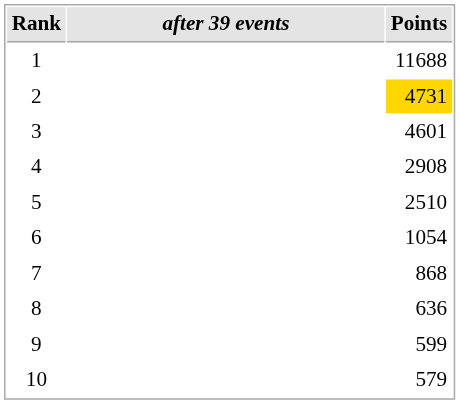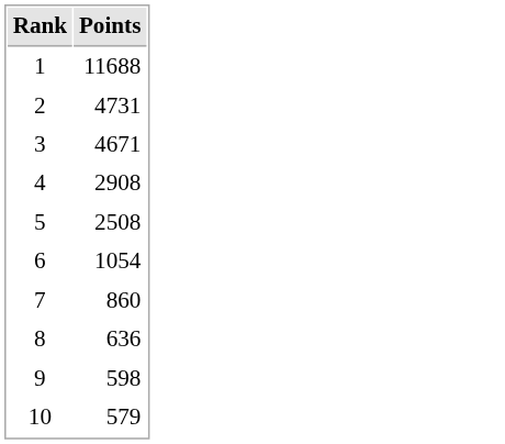- column: after 39 events
2 | Points: gold background -> no background
3 | Points: 4601 -> 4671
5 | Points: 2510 -> 2508
7 | Points: 868 -> 860
9 | Points: 599 -> 598
